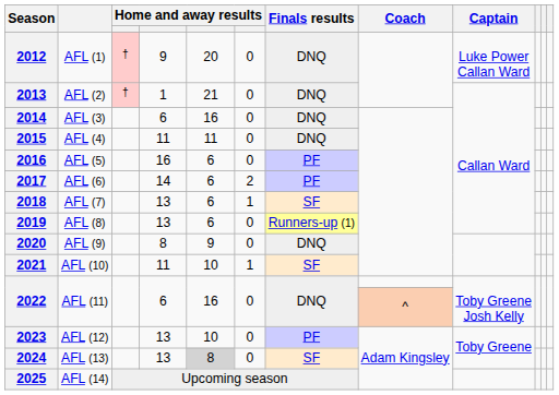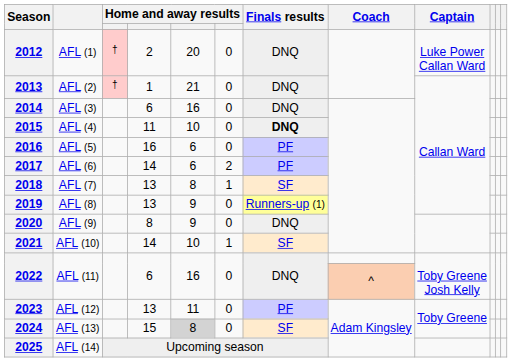2012 | column 4: 9 -> 2
2015 | column 5: 11 -> 10
2015 | Finals results: normal -> bold
2018 | column 5: 6 -> 8
2019 | column 5: 6 -> 9
2021 | column 4: 11 -> 14
2023 | column 5: 10 -> 11
2024 | column 4: 13 -> 15
